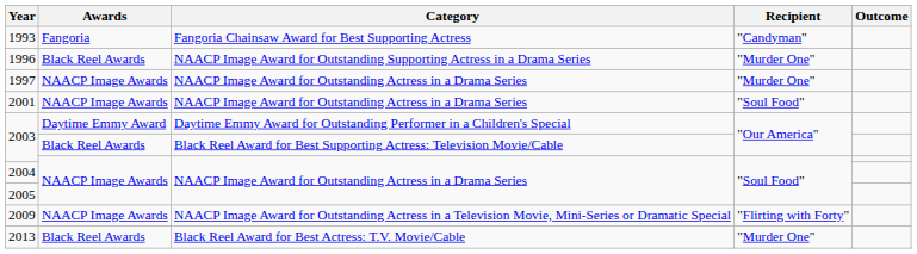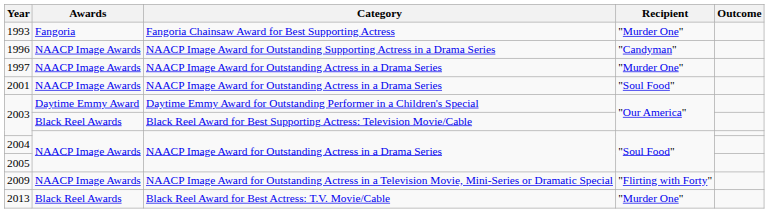1993 | Recipient: "Candyman" -> "Murder One"
1996 | Awards: Black Reel Awards -> NAACP Image Awards
1996 | Recipient: "Murder One" -> "Candyman"
